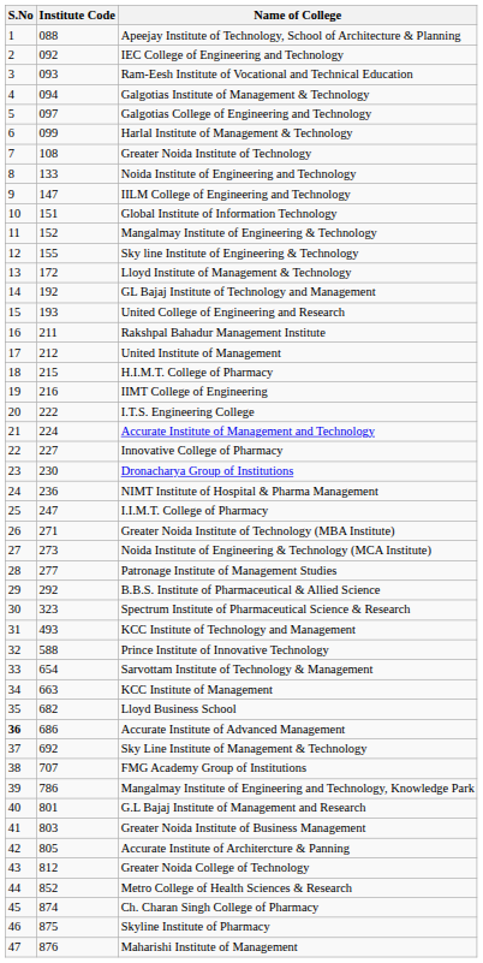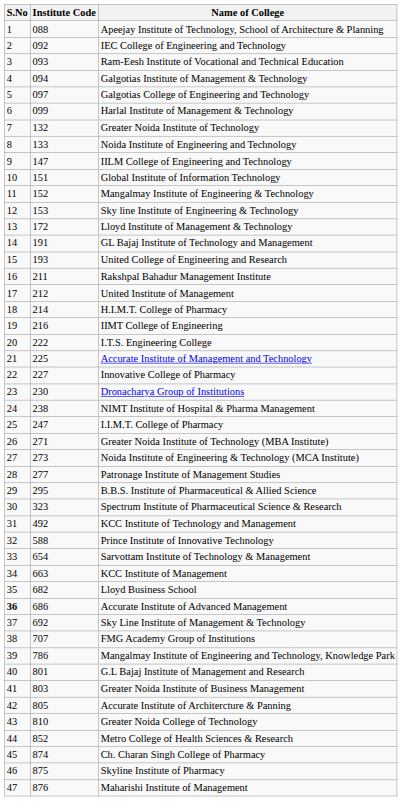Greater Noida Institute of Technology | Institute Code: 108 -> 132
Sky line Institute of Engineering & Technology | Institute Code: 155 -> 153
GL Bajaj Institute of Technology and Management | Institute Code: 192 -> 191
H.I.M.T. College of Pharmacy | Institute Code: 215 -> 214
Accurate Institute of Management and Technology | Institute Code: 224 -> 225
NIMT Institute of Hospital & Pharma Management | Institute Code: 236 -> 238
B.B.S. Institute of Pharmaceutical & Allied Science | Institute Code: 292 -> 295
KCC Institute of Technology and Management | Institute Code: 493 -> 492
Greater Noida College of Technology | Institute Code: 812 -> 810
